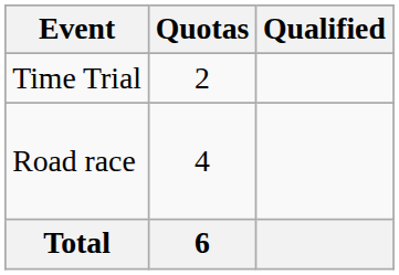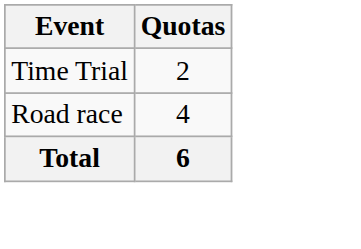- column: Qualified
